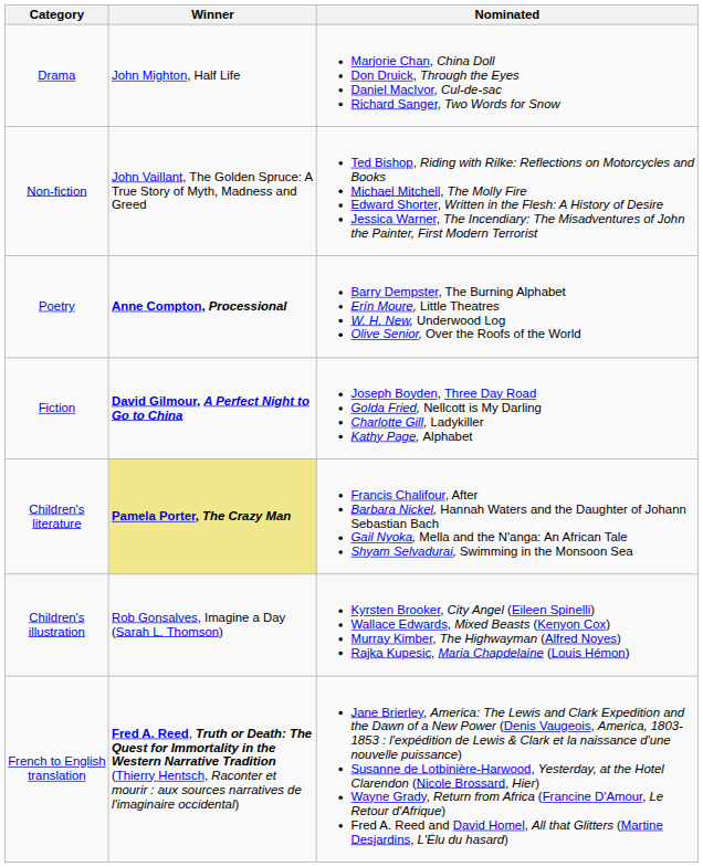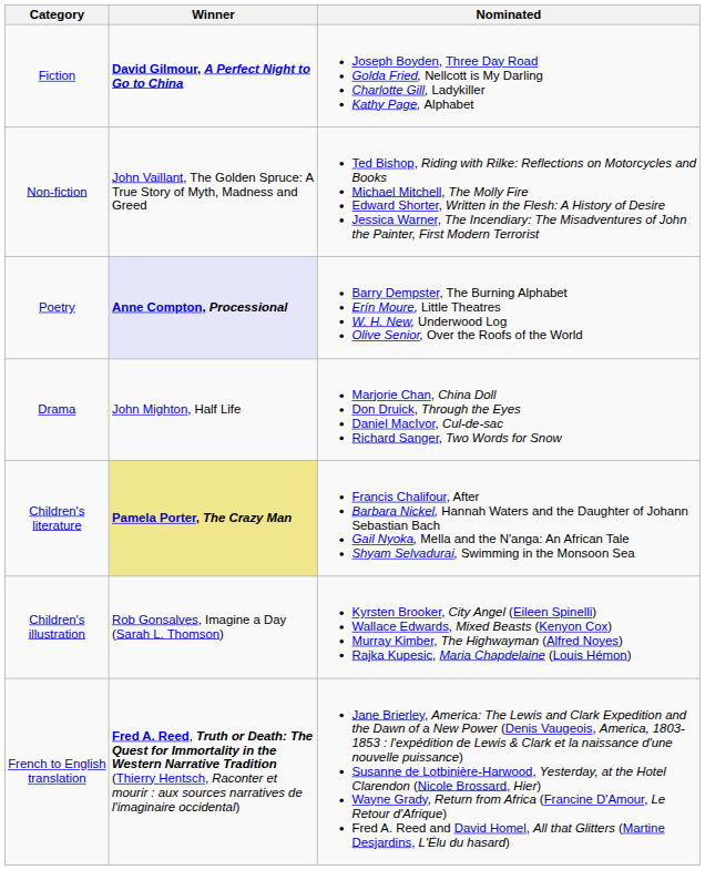rows swapped: Fiction <-> Drama
Poetry | Winner: no background -> lavender background
